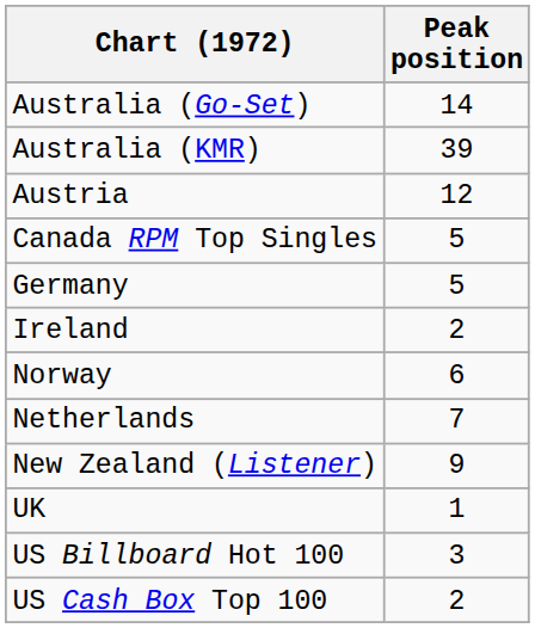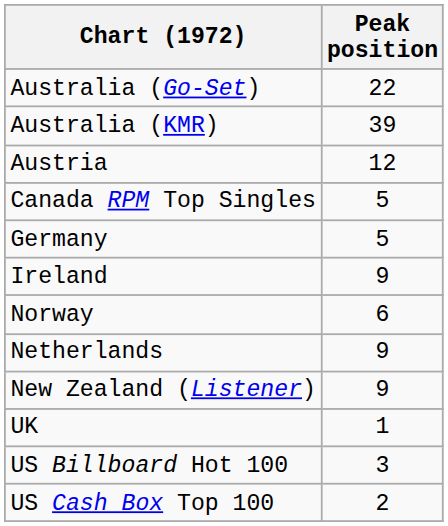Australia (Go-Set) | Peak position: 14 -> 22
Ireland | Peak position: 2 -> 9
Netherlands | Peak position: 7 -> 9
